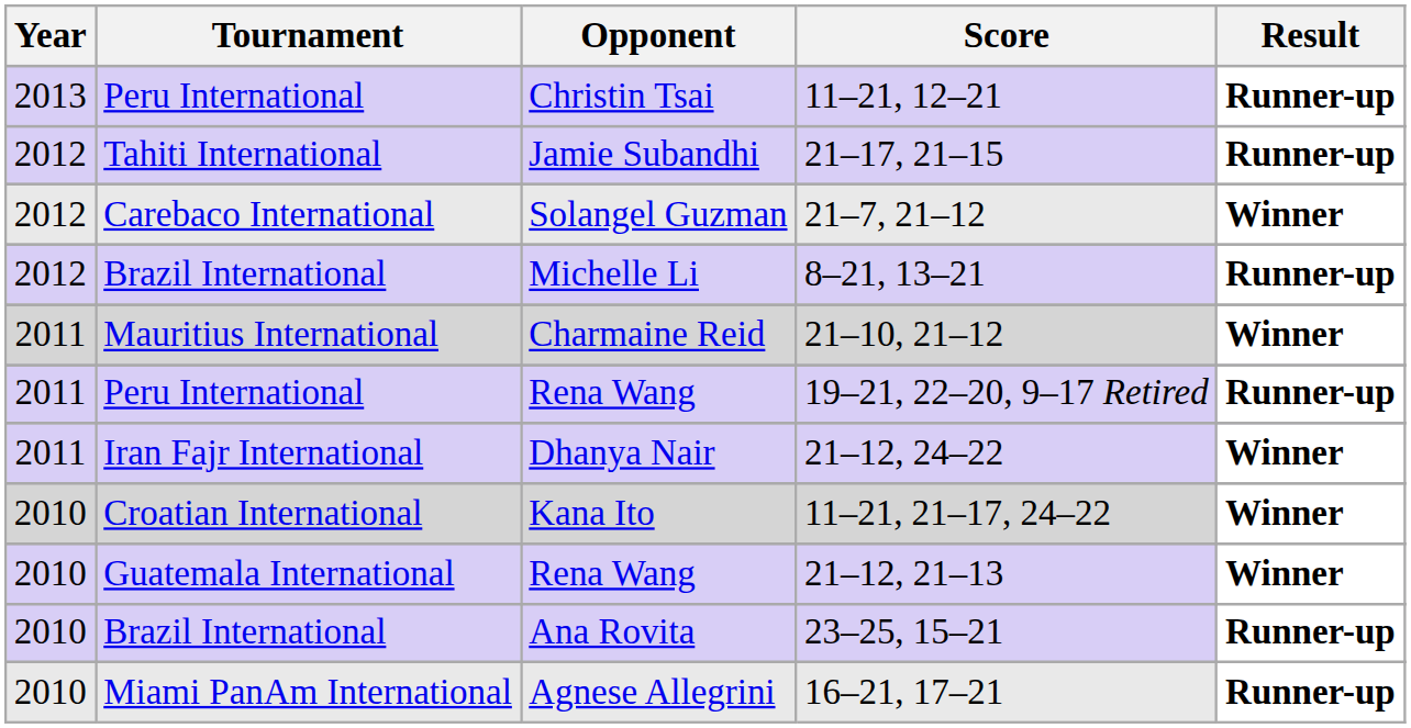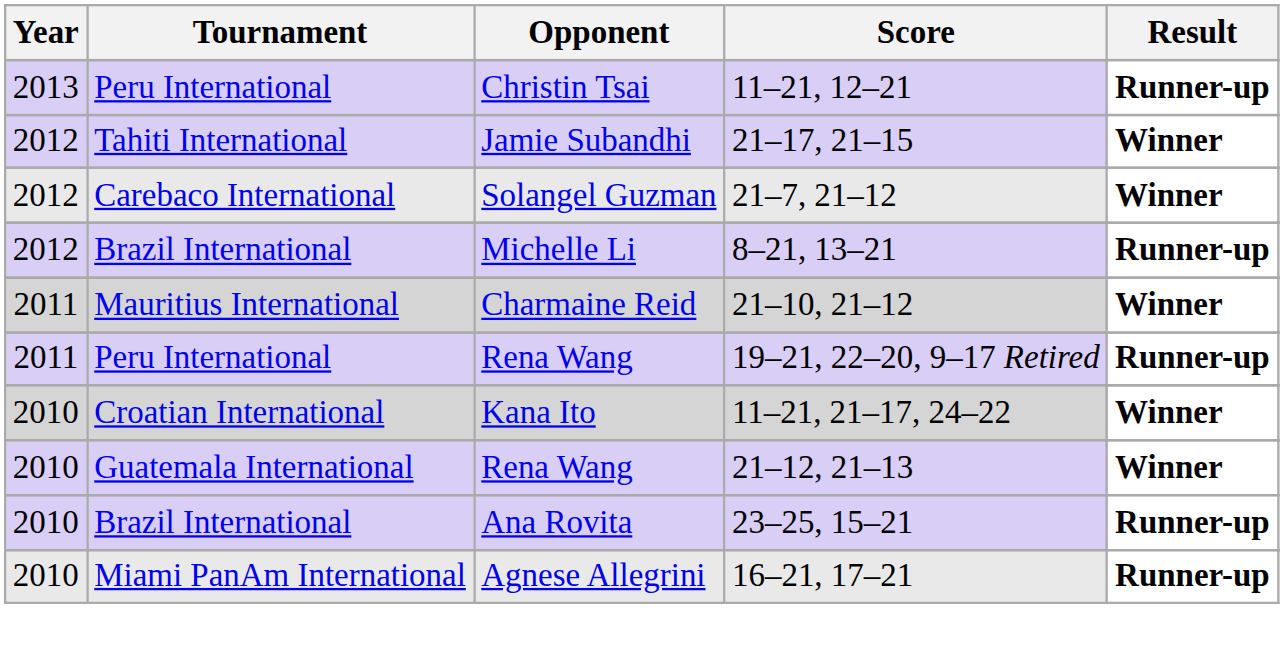Jamie Subandhi | Result: Runner-up -> Winner
- row: 2011 | Iran Fajr International | Dhanya Nair | 21–12, 24–22 | Winner
